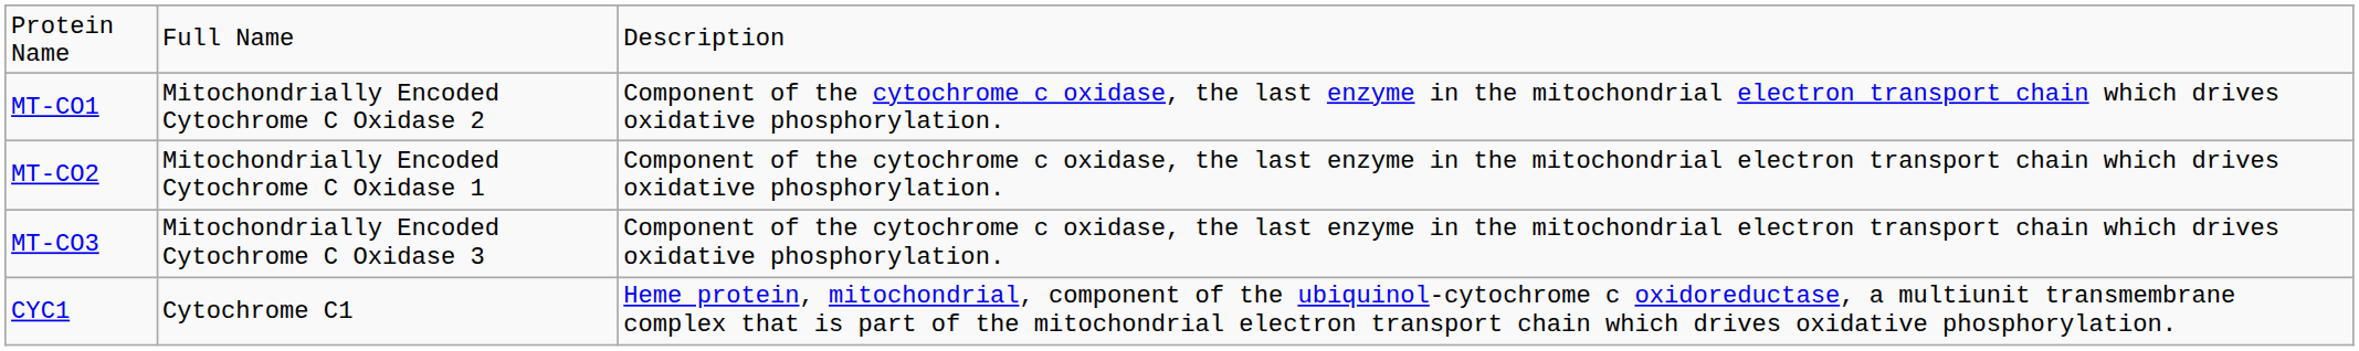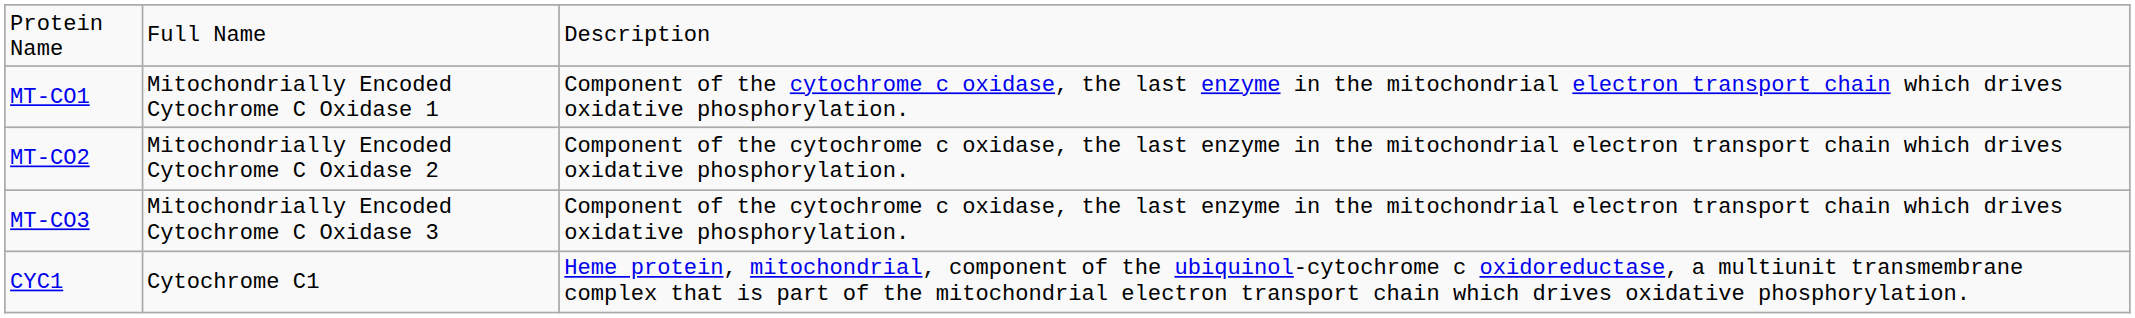MT-CO1 | column 2: Mitochondrially Encoded Cytochrome C Oxidase 2 -> Mitochondrially Encoded Cytochrome C Oxidase 1
MT-CO2 | column 2: Mitochondrially Encoded Cytochrome C Oxidase 1 -> Mitochondrially Encoded Cytochrome C Oxidase 2
